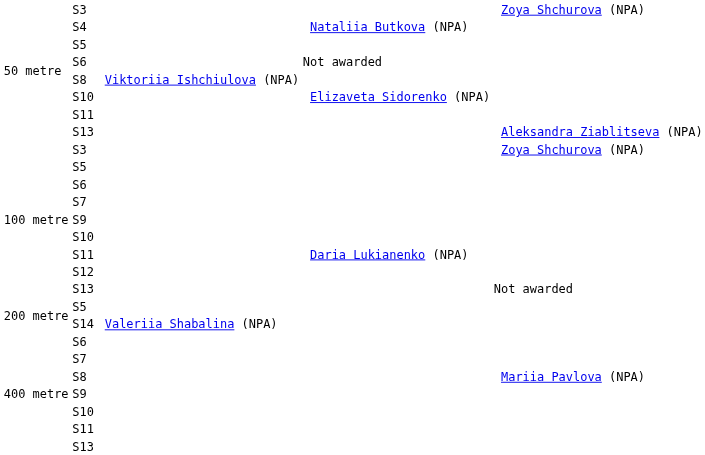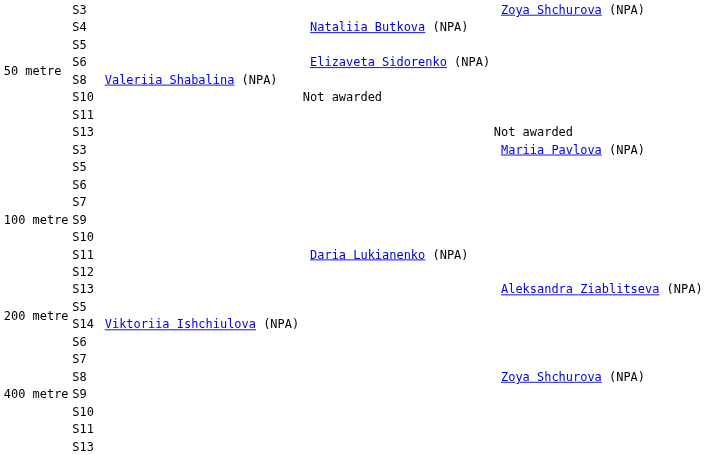50 metre / S6 | column 4: Not awarded -> Elizaveta Sidorenko (NPA)
50 metre / S8 | column 3: Viktoriia Ishchiulova (NPA) -> Valeriia Shabalina (NPA)
50 metre / S10 | column 4: Elizaveta Sidorenko (NPA) -> Not awarded
50 metre / S13 | column 5: Aleksandra Ziablitseva (NPA) -> Not awarded
100 metre / S3 | column 5: Zoya Shchurova (NPA) -> Mariia Pavlova (NPA)
100 metre / S13 | column 5: Not awarded -> Aleksandra Ziablitseva (NPA)
S14 | column 3: Valeriia Shabalina (NPA) -> Viktoriia Ishchiulova (NPA)
400 metre / S8 | column 5: Mariia Pavlova (NPA) -> Zoya Shchurova (NPA)
